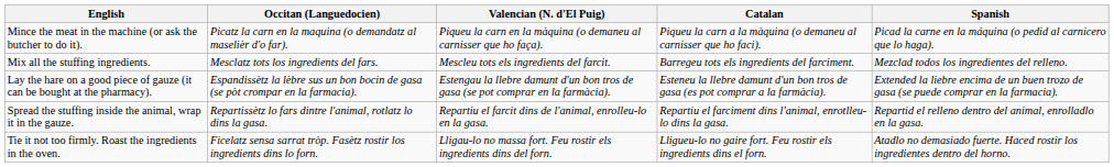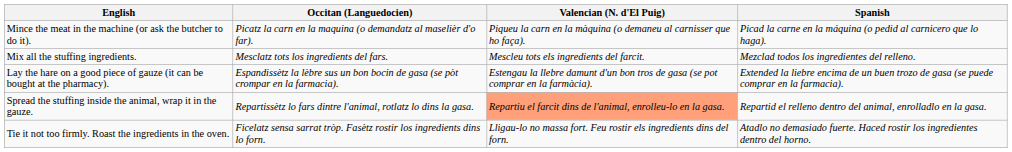- column: Catalan | Piqueu la carn a la màquina (o demaneu al carnisser que ho faci). | Barregeu tots els ingredients del farciment. | Esteneu la llebre damunt d'un bon tros de gasa (es pot comprar a la farmàcia). | Repartiu el farciment dins l'animal, enrotlleu-lo dins la gasa. | Lligueu-lo no gaire fort. Feu rostir els ingredients dins el forn.
Spread the stuffing inside the animal, wrap it in the gauze. | Valencian (N. d'El Puig): no background -> lightsalmon background
